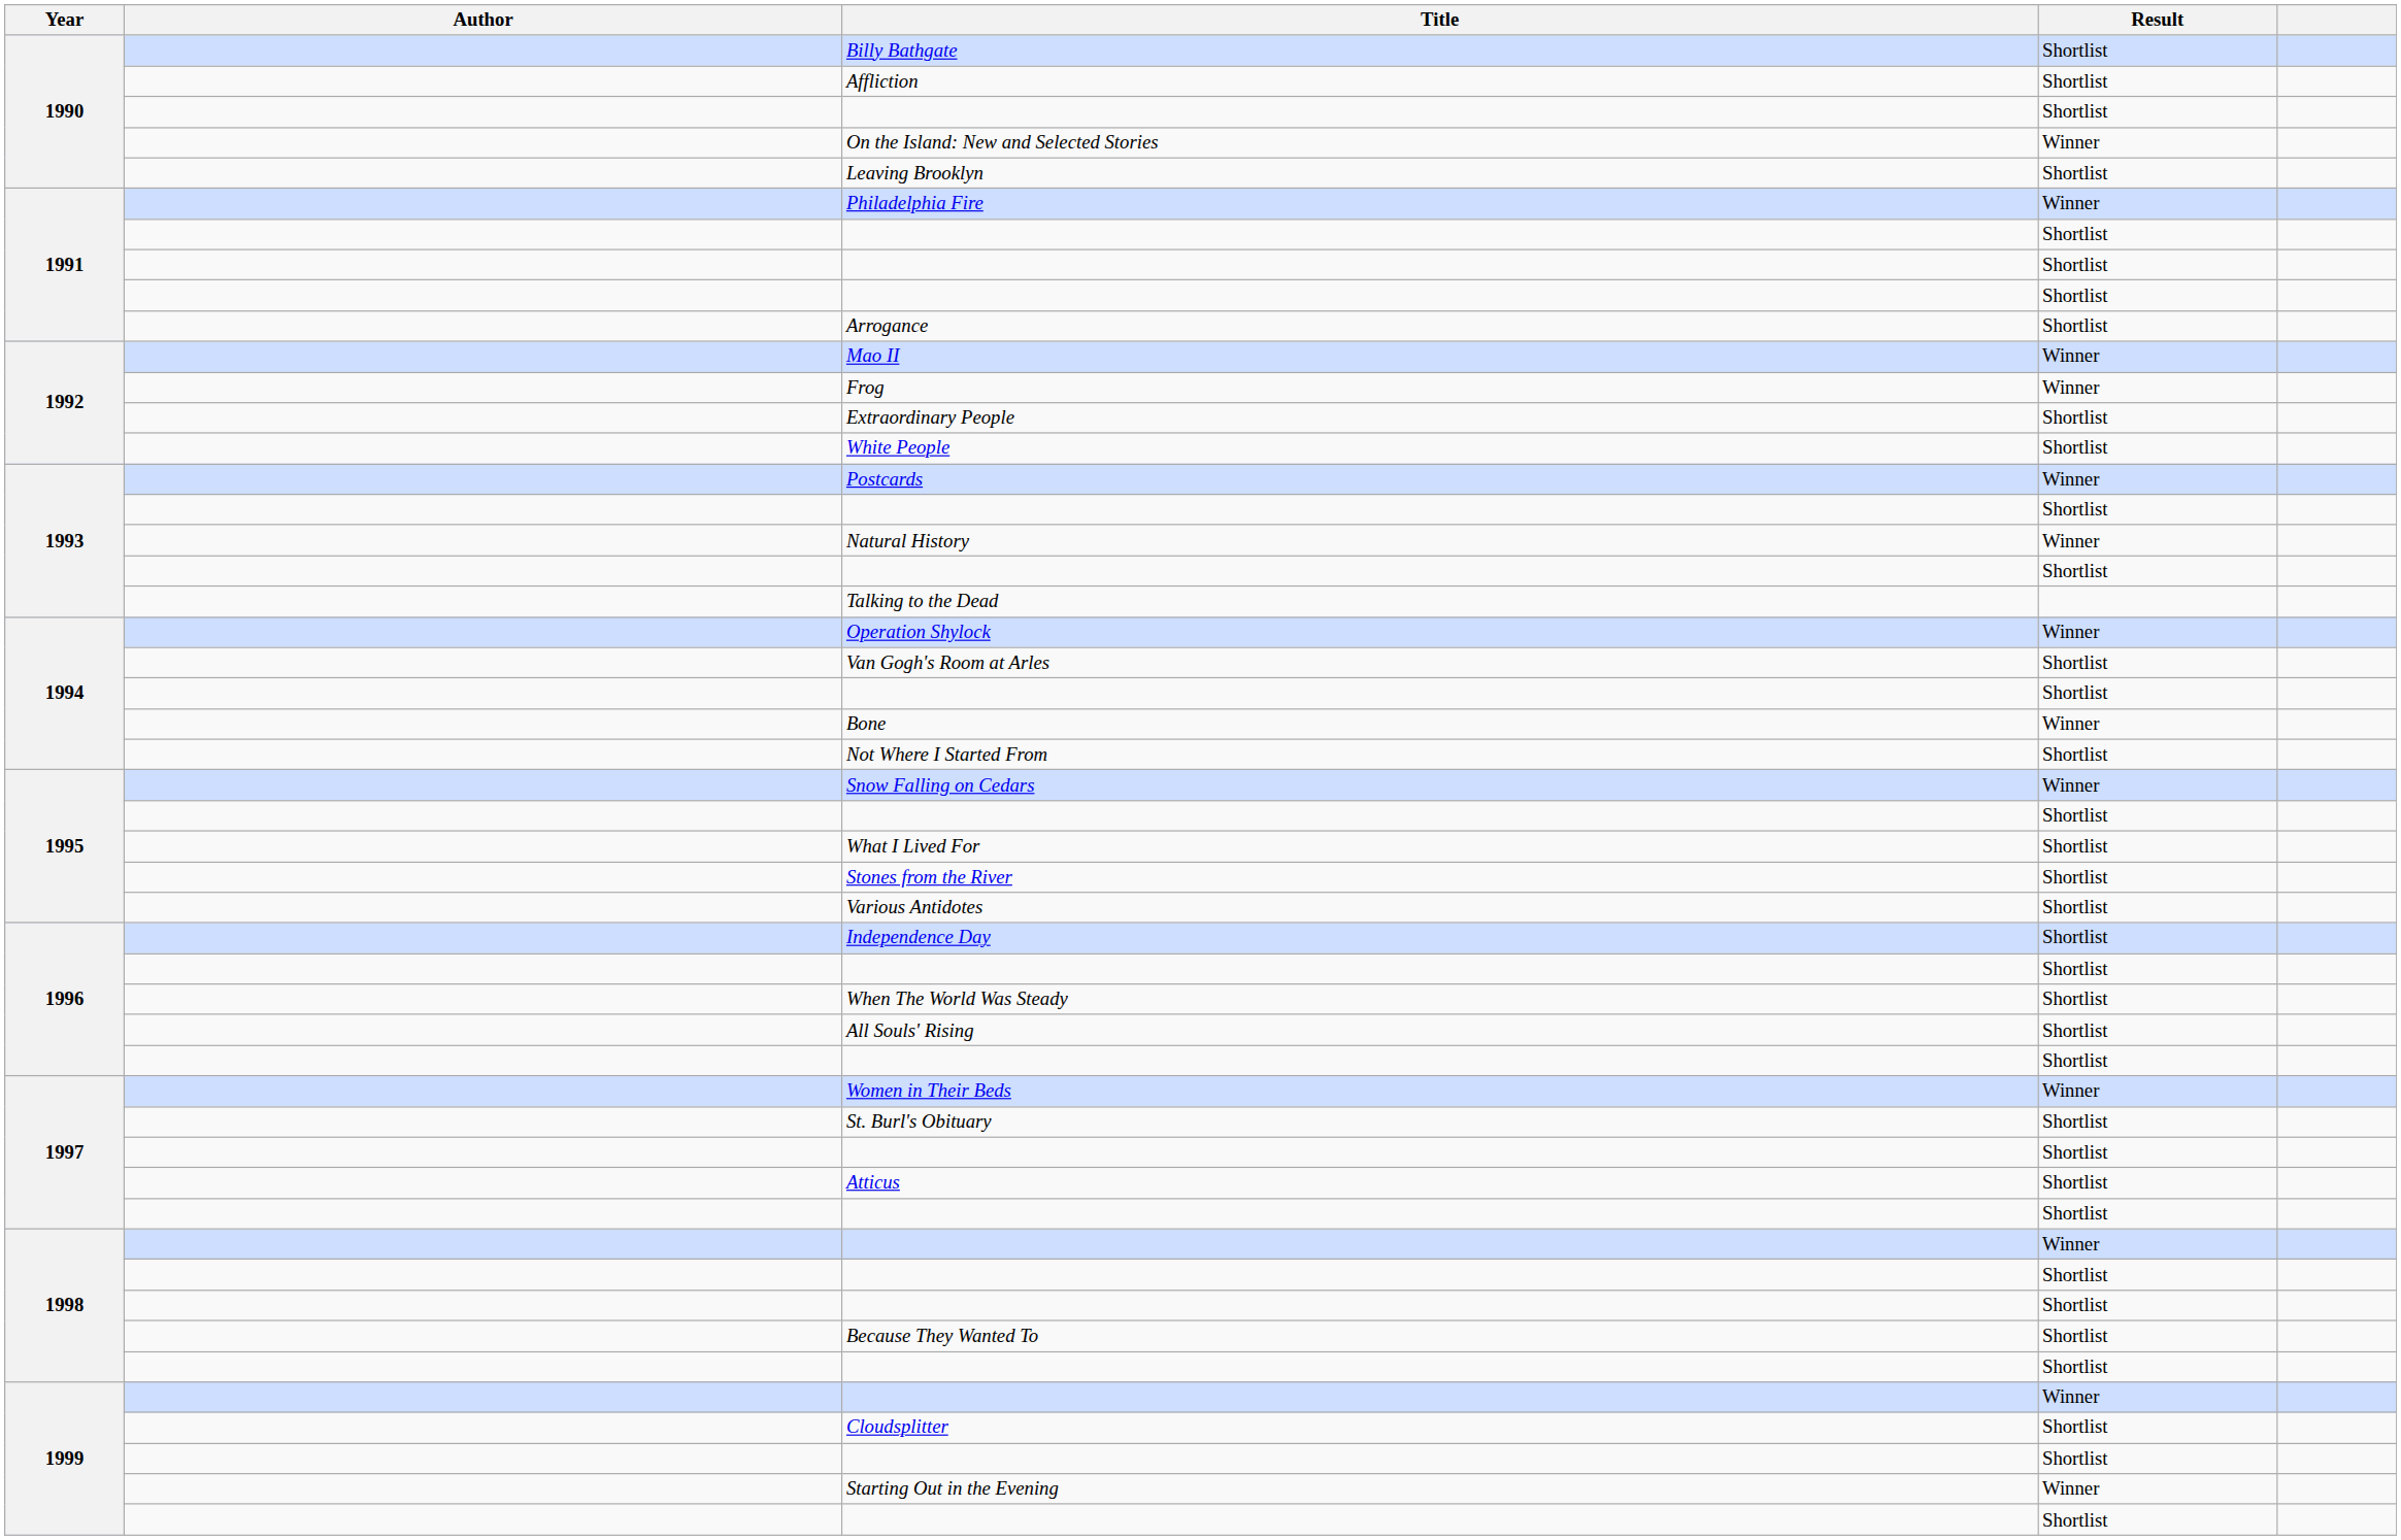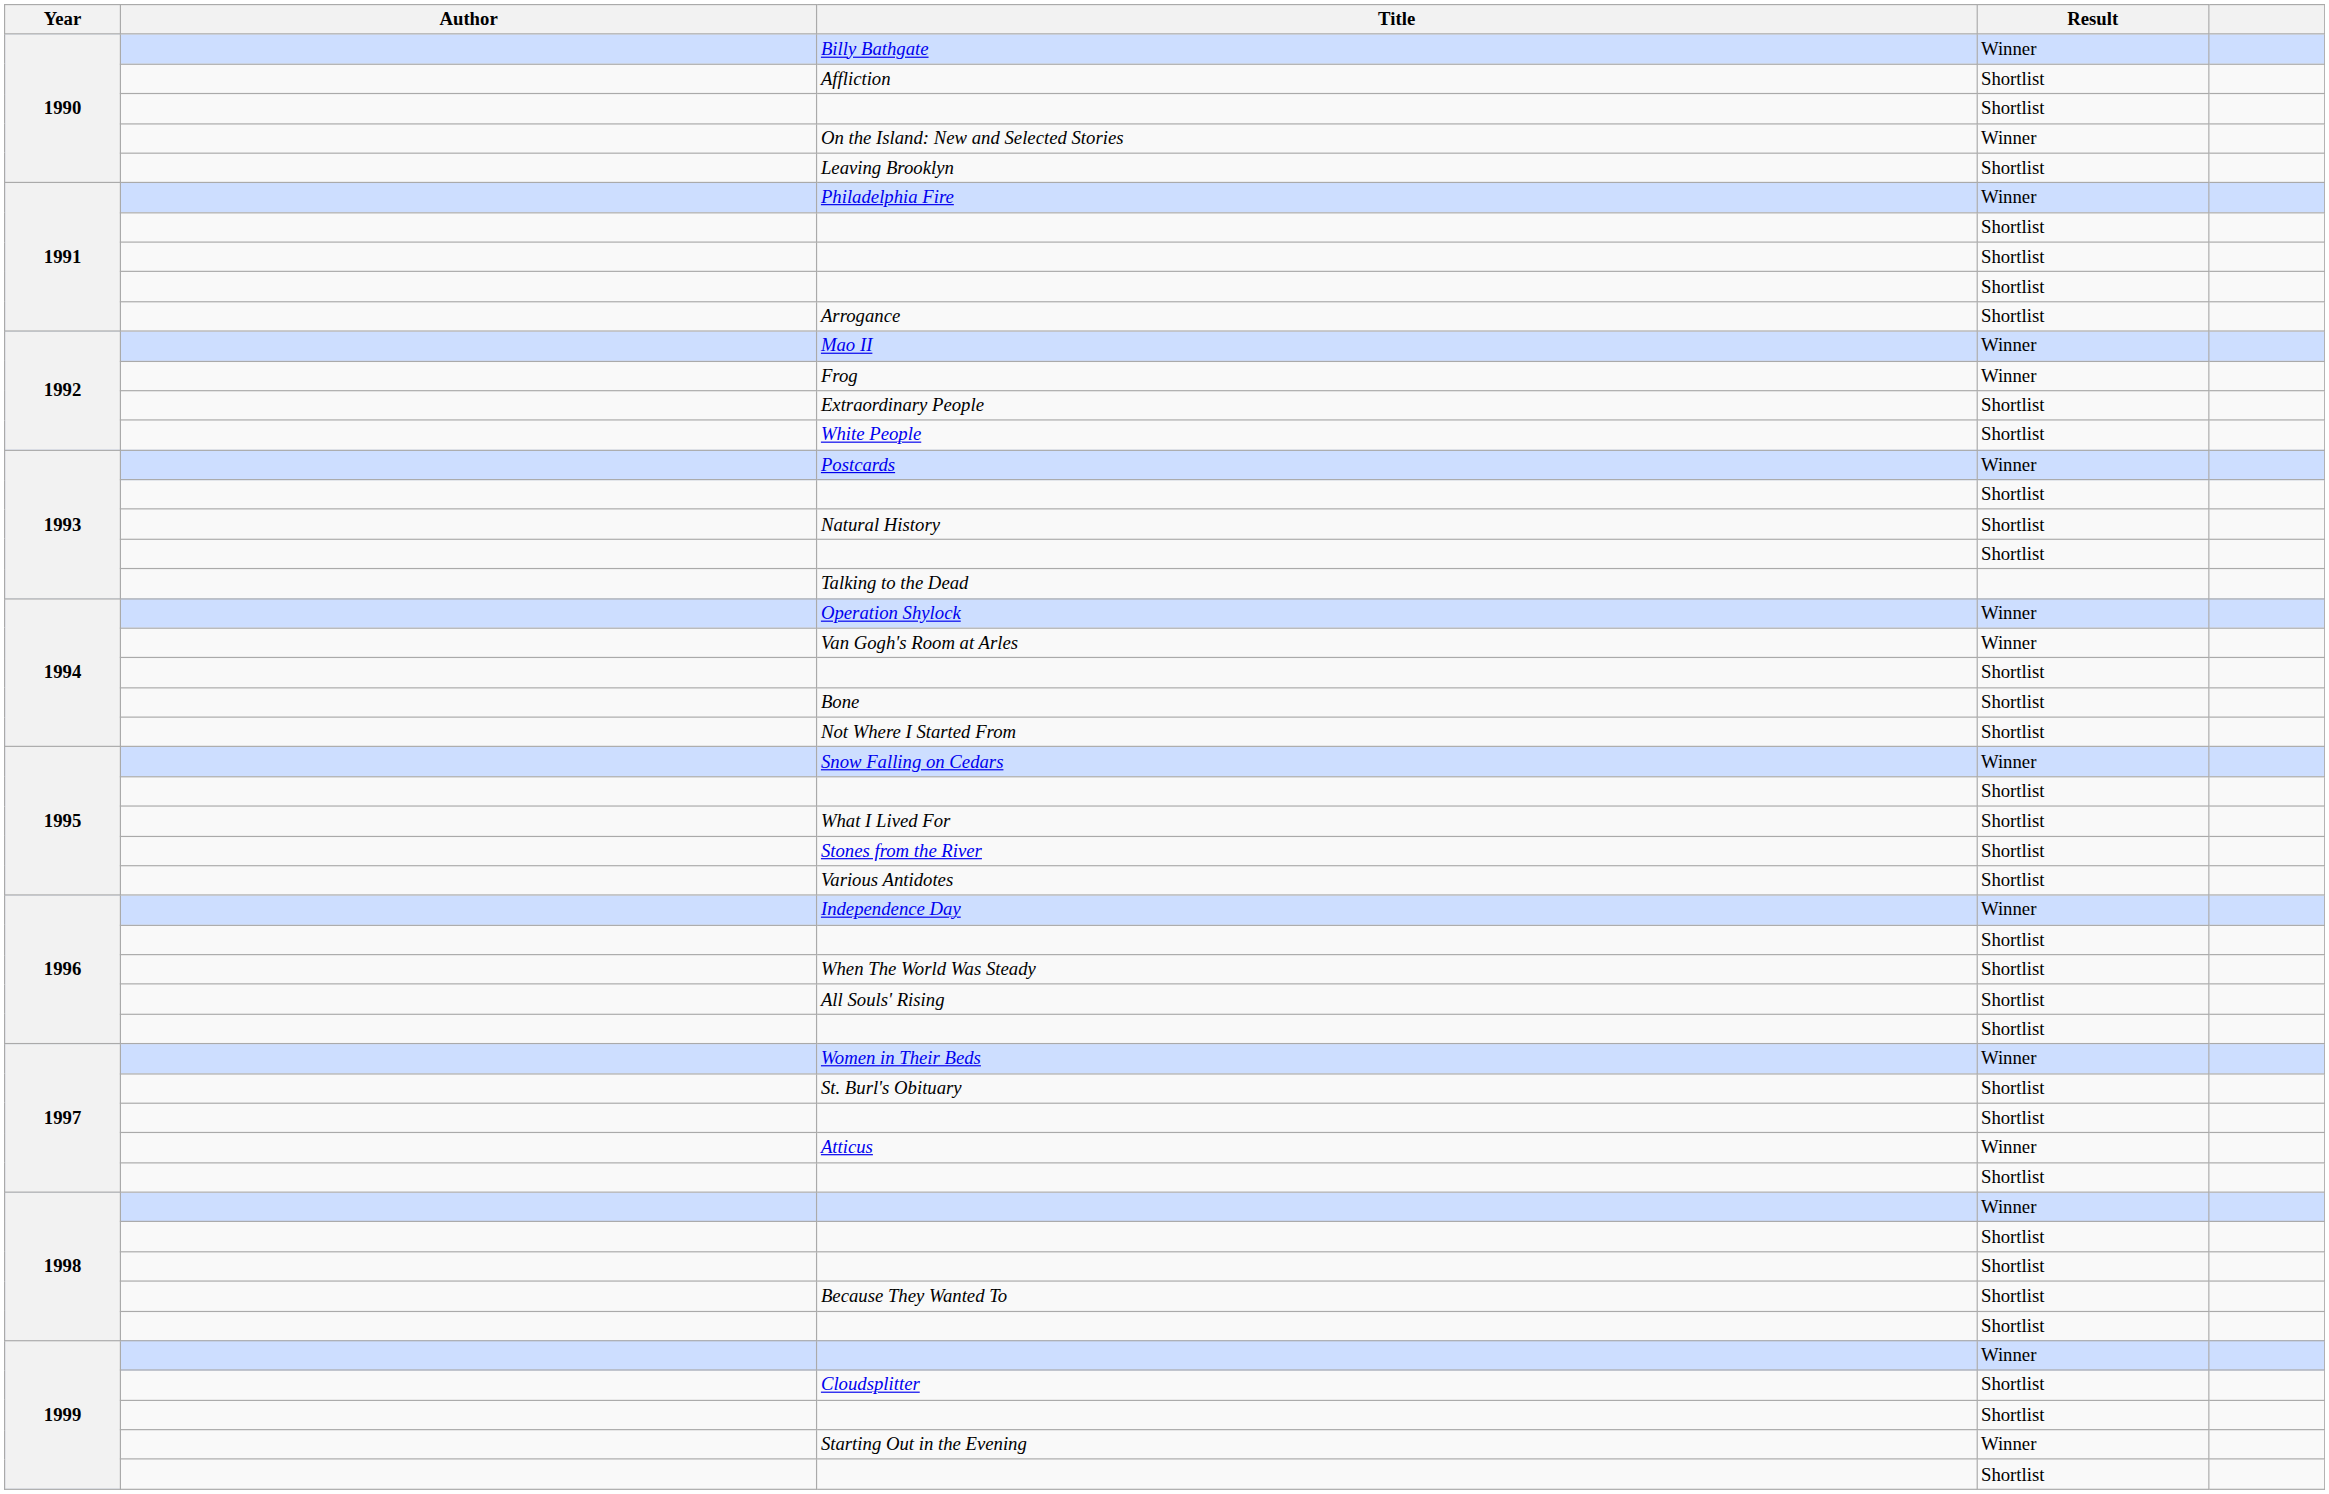Billy Bathgate | Result: Shortlist -> Winner
Natural History | Result: Winner -> Shortlist
Van Gogh's Room at Arles | Result: Shortlist -> Winner
Bone | Result: Winner -> Shortlist
Independence Day | Result: Shortlist -> Winner
Atticus | Result: Shortlist -> Winner
